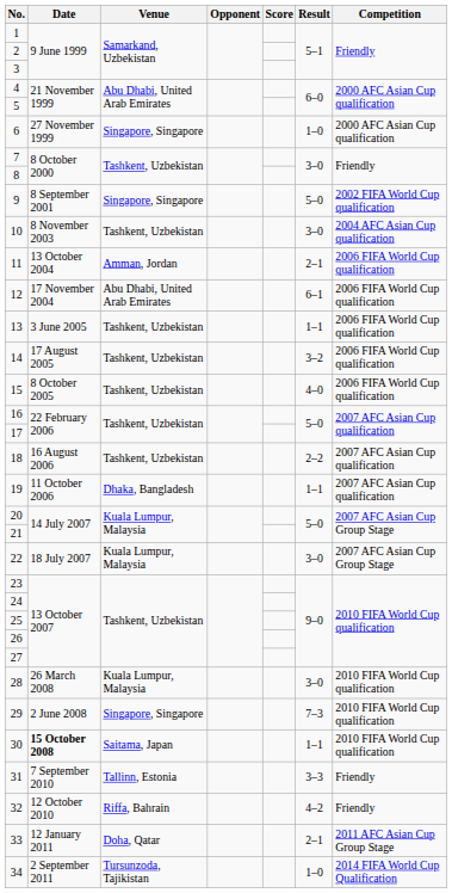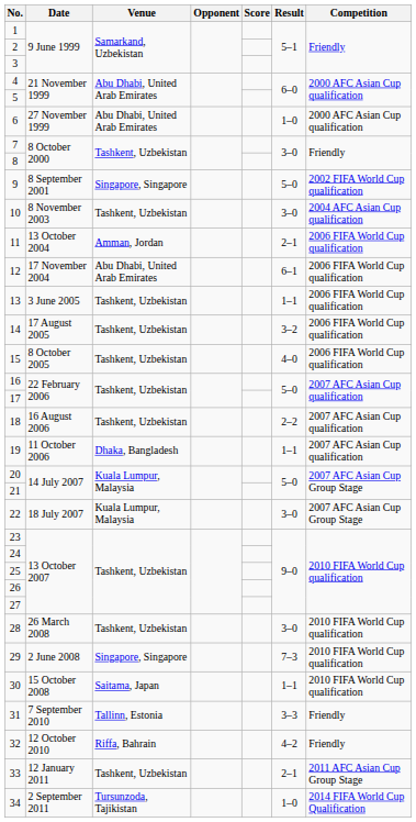6 | Venue: Singapore, Singapore -> Abu Dhabi, United Arab Emirates
28 | Venue: Kuala Lumpur, Malaysia -> Tashkent, Uzbekistan
30 | Date: bold -> normal
33 | Venue: Doha, Qatar -> Tashkent, Uzbekistan
